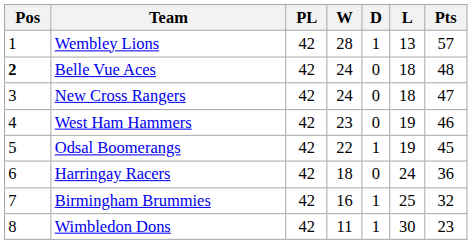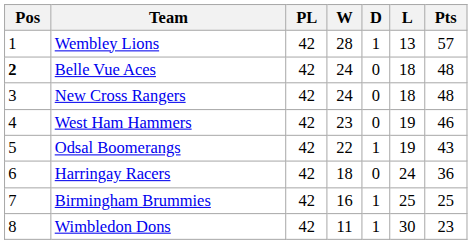New Cross Rangers | Pts: 47 -> 48
Odsal Boomerangs | Pts: 45 -> 43
Birmingham Brummies | Pts: 32 -> 25
